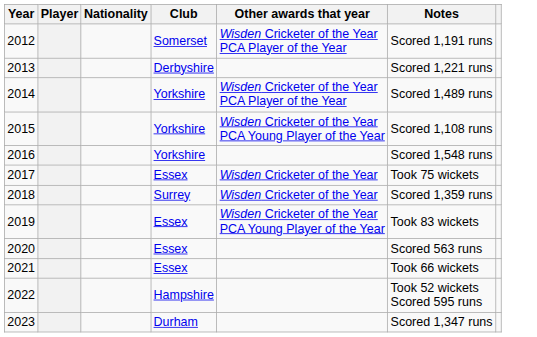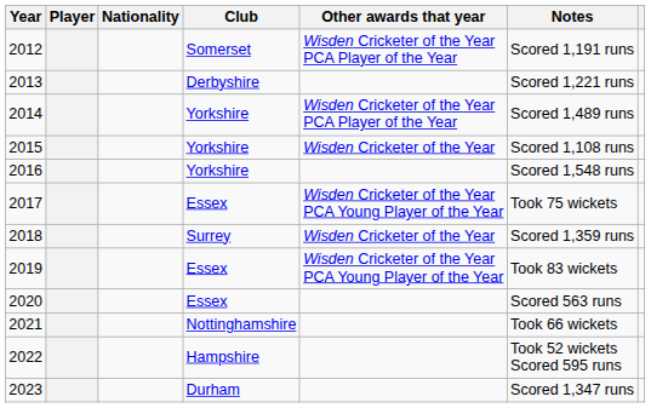2015 | Other awards that year: Wisden Cricketer of the Year PCA Young Player of the Year -> Wisden Cricketer of the Year
2017 | Other awards that year: Wisden Cricketer of the Year -> Wisden Cricketer of the Year PCA Young Player of the Year
2021 | Club: Essex -> Nottinghamshire
